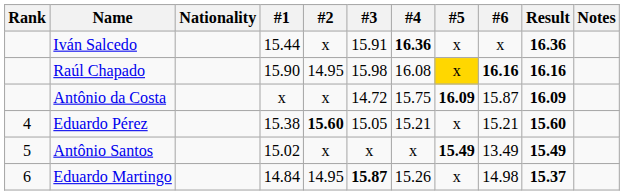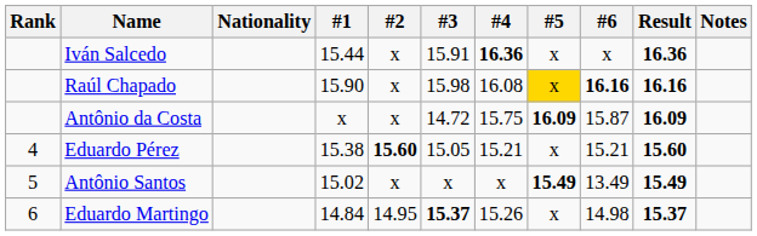Raúl Chapado | #2: 14.95 -> x
Eduardo Martingo | #3: 15.87 -> 15.37
